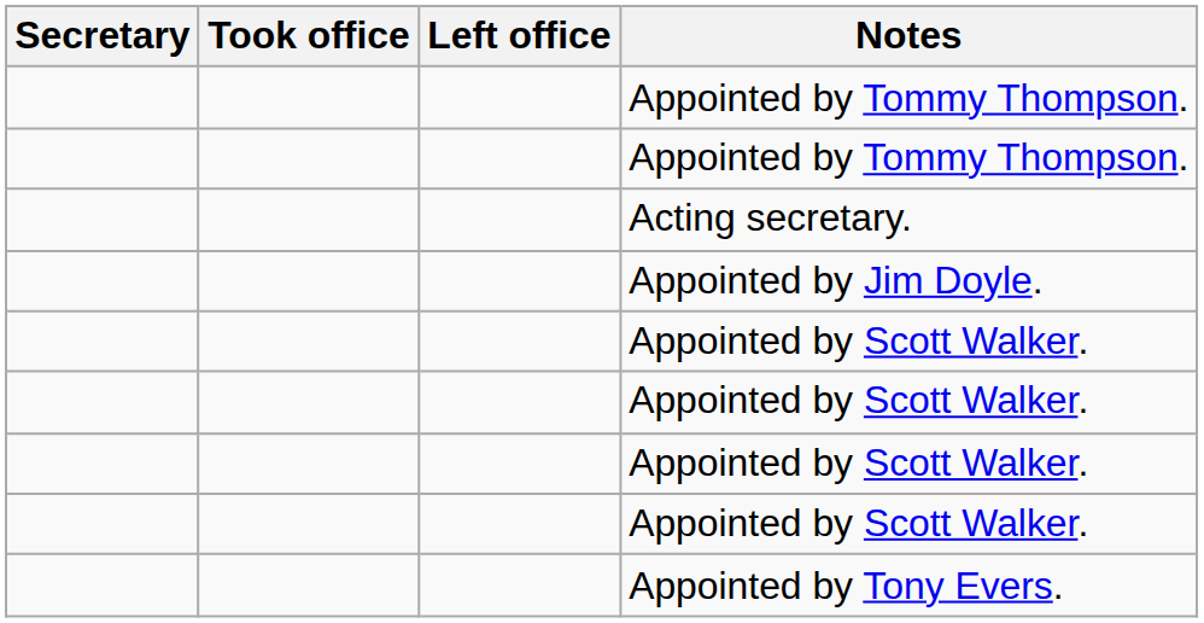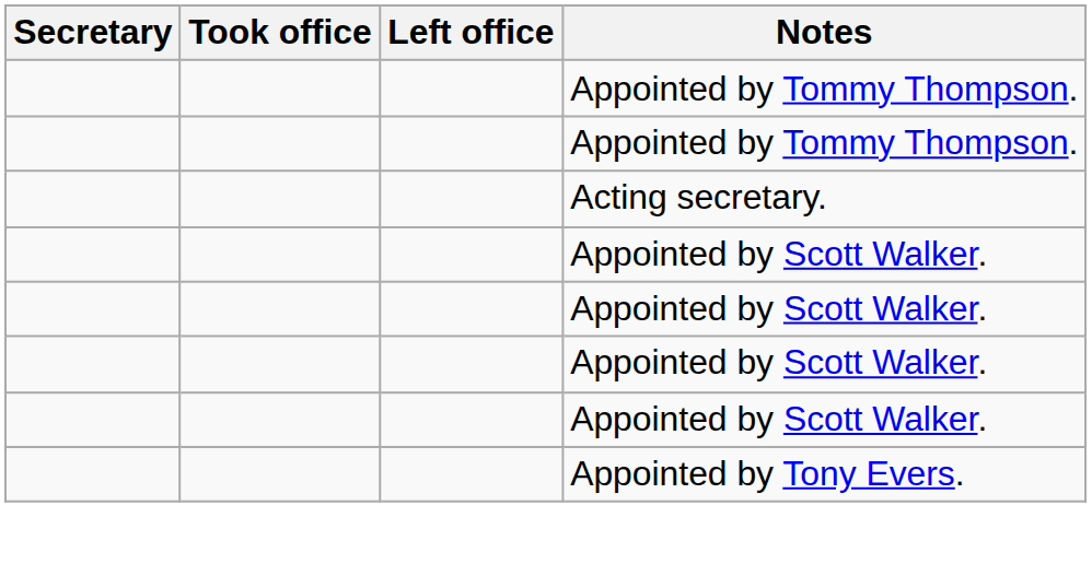- row: Appointed by Jim Doyle.
